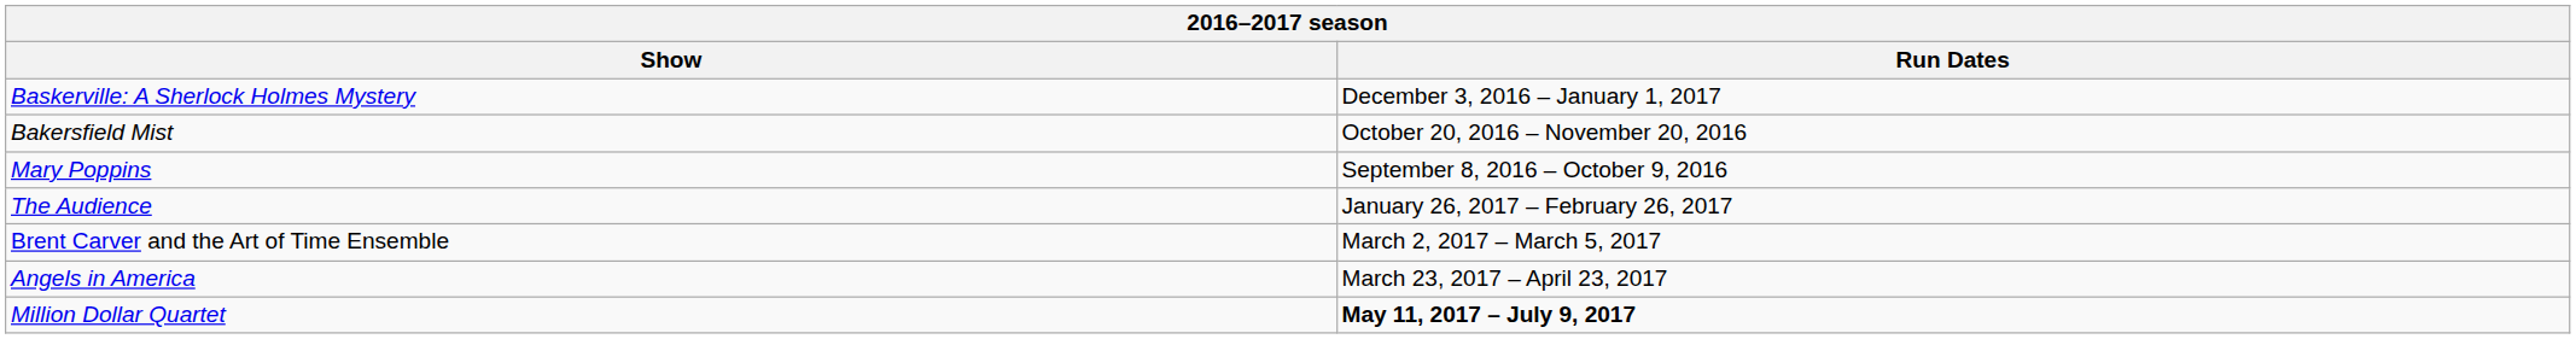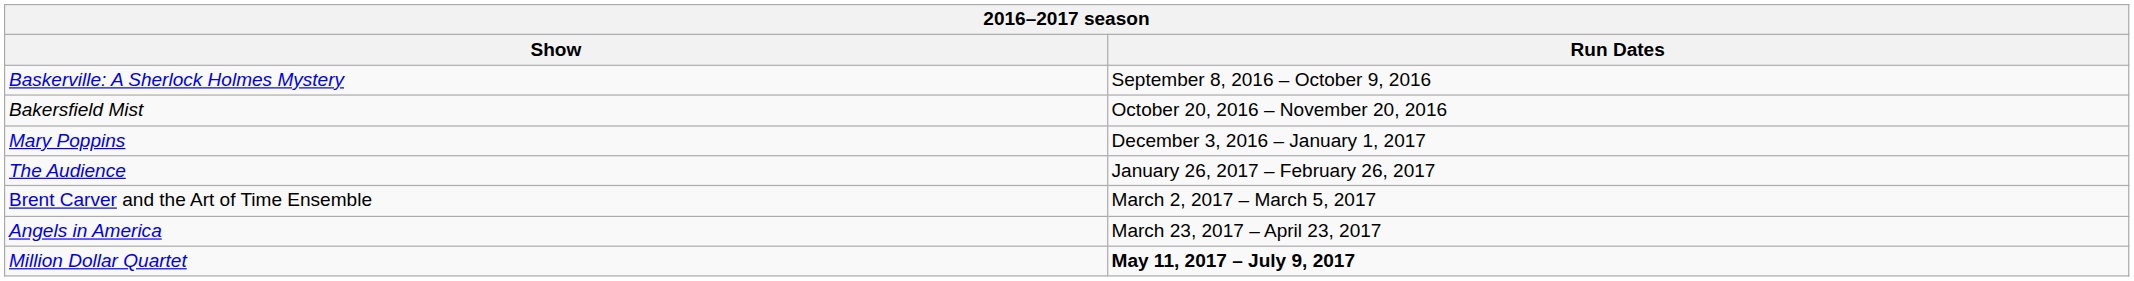Baskerville: A Sherlock Holmes Mystery | Run Dates: December 3, 2016 – January 1, 2017 -> September 8, 2016 – October 9, 2016
Mary Poppins | Run Dates: September 8, 2016 – October 9, 2016 -> December 3, 2016 – January 1, 2017
